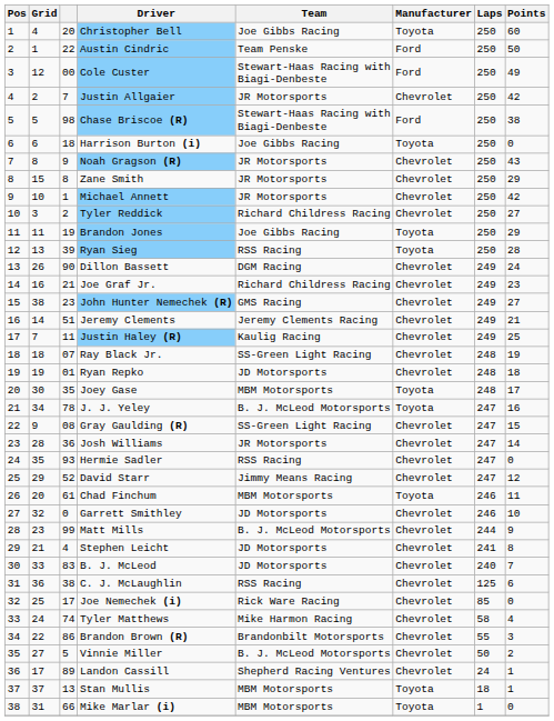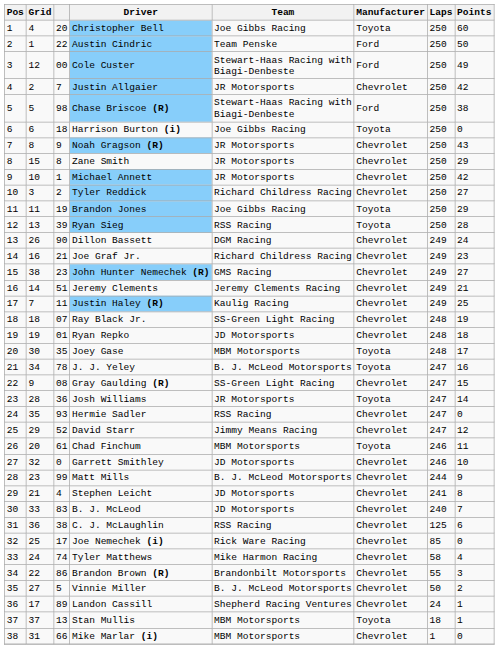Josh Williams | Manufacturer: Chevrolet -> Toyota
Mike Marlar (i) | Manufacturer: Toyota -> Chevrolet
